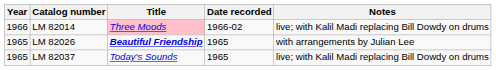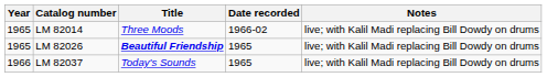LM 82014 | Year: 1966 -> 1965
LM 82014 | Title: pink background -> no background
LM 82026 | Notes: with arrangements by Julian Lee -> live; with Kalil Madi replacing Bill Dowdy on drums
LM 82037 | Year: 1965 -> 1966
